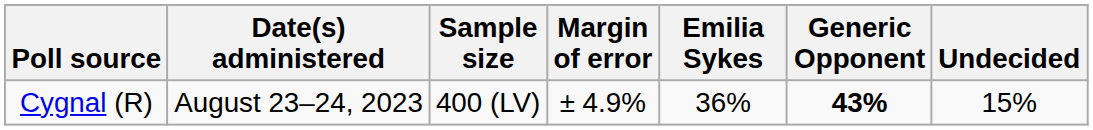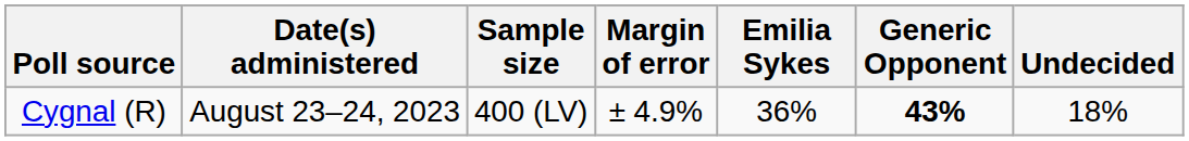Cygnal (R) | Undecided: 15% -> 18%
